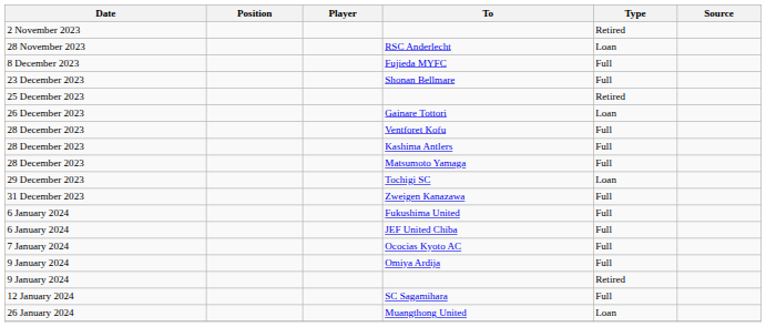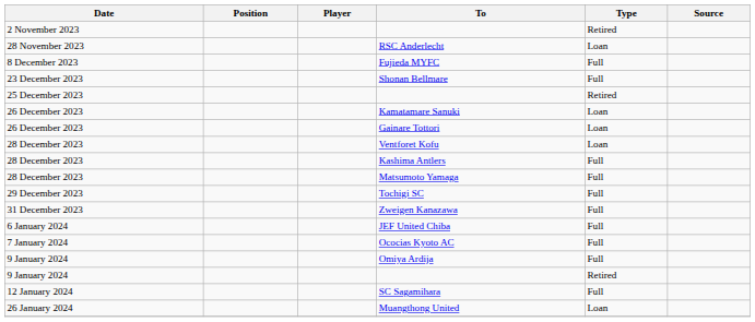+ row: 26 December 2023 | Kamatamare Sanuki | Loan
Ventforet Kofu | Type: Full -> Loan
Tochigi SC | Type: Loan -> Full
- row: 6 January 2024 | Fukushima United | Full
